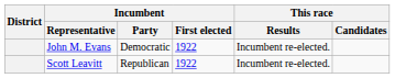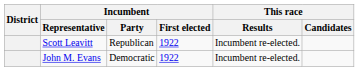rows swapped: John M. Evans <-> Scott Leavitt
